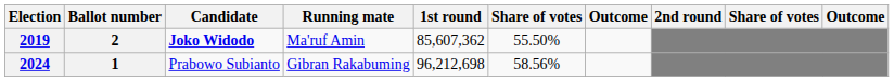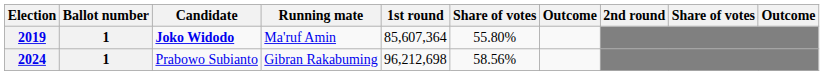2019 | Ballot number: 2 -> 1
2019 | 1st round: 85,607,362 -> 85,607,364
2019 | column 6: 55.50% -> 55.80%
